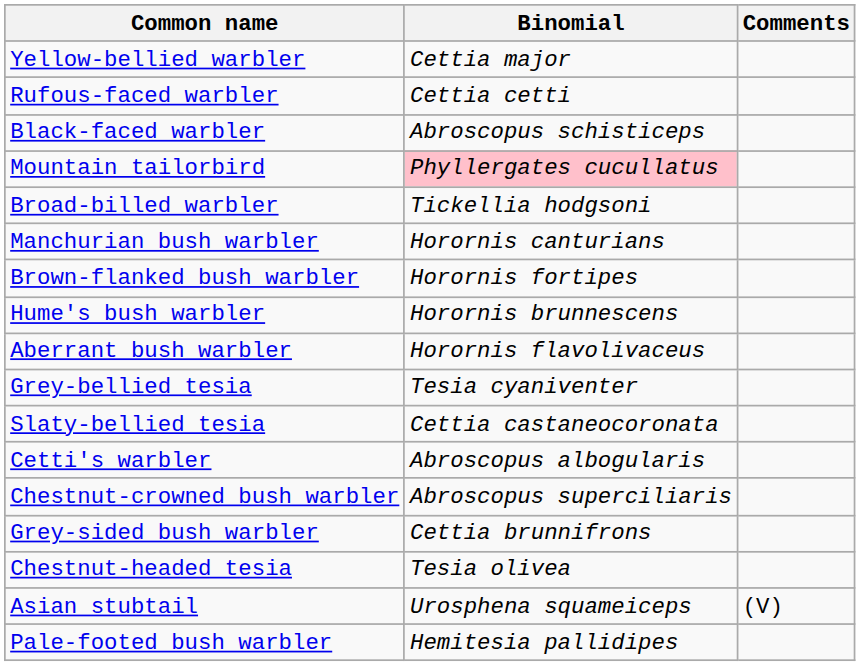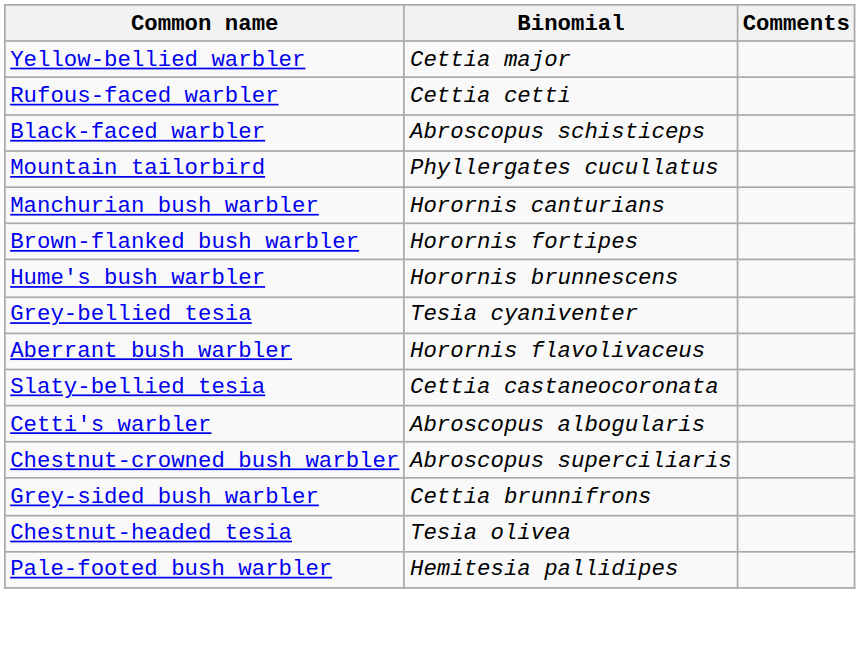Mountain tailorbird | Binomial: pink background -> no background
- row: Broad-billed warbler | Tickellia hodgsoni
rows swapped: Aberrant bush warbler <-> Grey-bellied tesia
- row: Asian stubtail | Urosphena squameiceps | (V)
